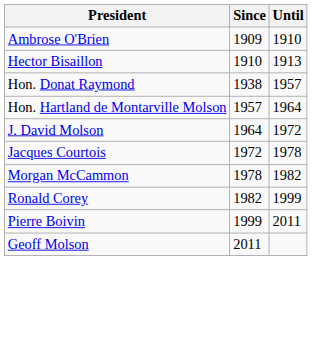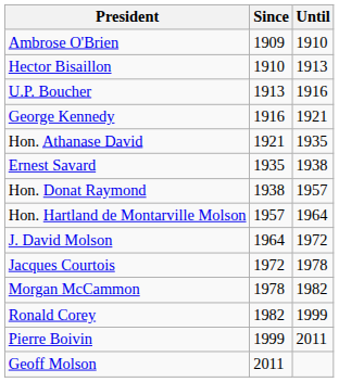+ row: U.P. Boucher | 1913 | 1916
+ row: George Kennedy | 1916 | 1921
+ row: Hon. Athanase David | 1921 | 1935
+ row: Ernest Savard | 1935 | 1938
